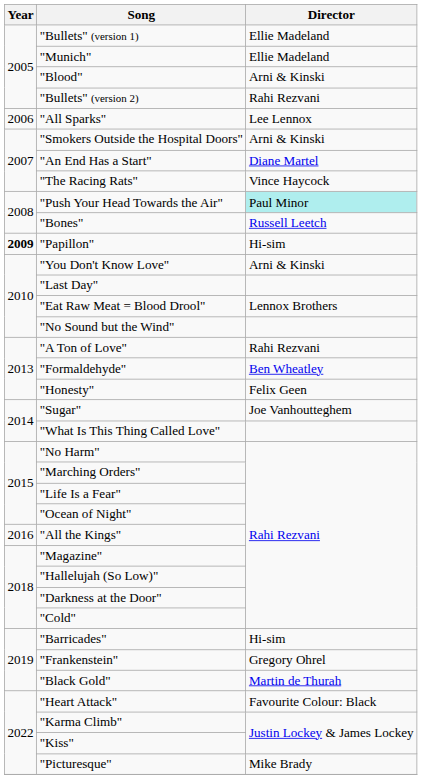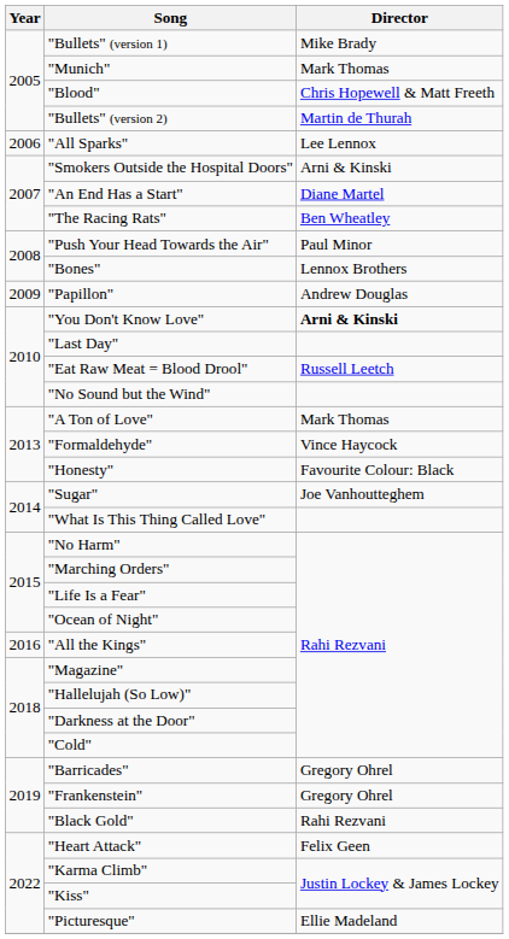"Bullets" (version 1) | Director: Ellie Madeland -> Mike Brady
"Munich" | Director: Ellie Madeland -> Mark Thomas
"Blood" | Director: Arni & Kinski -> Chris Hopewell & Matt Freeth
"Bullets" (version 2) | Director: Rahi Rezvani -> Martin de Thurah
"The Racing Rats" | Director: Vince Haycock -> Ben Wheatley
"Push Your Head Towards the Air" | Director: paleturquoise background -> no background
"Bones" | Director: Russell Leetch -> Lennox Brothers
"Papillon" | Year: bold -> normal
"Papillon" | Director: Hi-sim -> Andrew Douglas
"You Don't Know Love" | Director: normal -> bold
"Eat Raw Meat = Blood Drool" | Director: Lennox Brothers -> Russell Leetch
"A Ton of Love" | Director: Rahi Rezvani -> Mark Thomas
"Formaldehyde" | Director: Ben Wheatley -> Vince Haycock
"Honesty" | Director: Felix Geen -> Favourite Colour: Black
"Barricades" | Director: Hi-sim -> Gregory Ohrel
"Black Gold" | Director: Martin de Thurah -> Rahi Rezvani
"Heart Attack" | Director: Favourite Colour: Black -> Felix Geen
"Picturesque" | Director: Mike Brady -> Ellie Madeland
